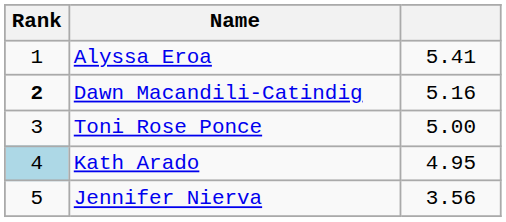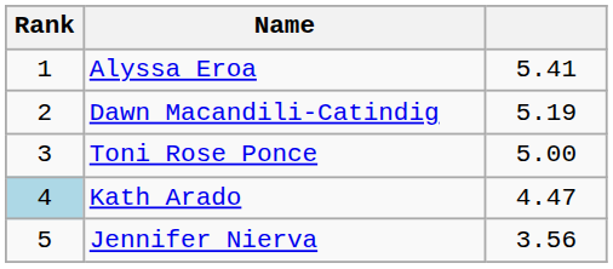Dawn Macandili-Catindig | Rank: bold -> normal
Dawn Macandili-Catindig | column 3: 5.16 -> 5.19
Kath Arado | column 3: 4.95 -> 4.47
